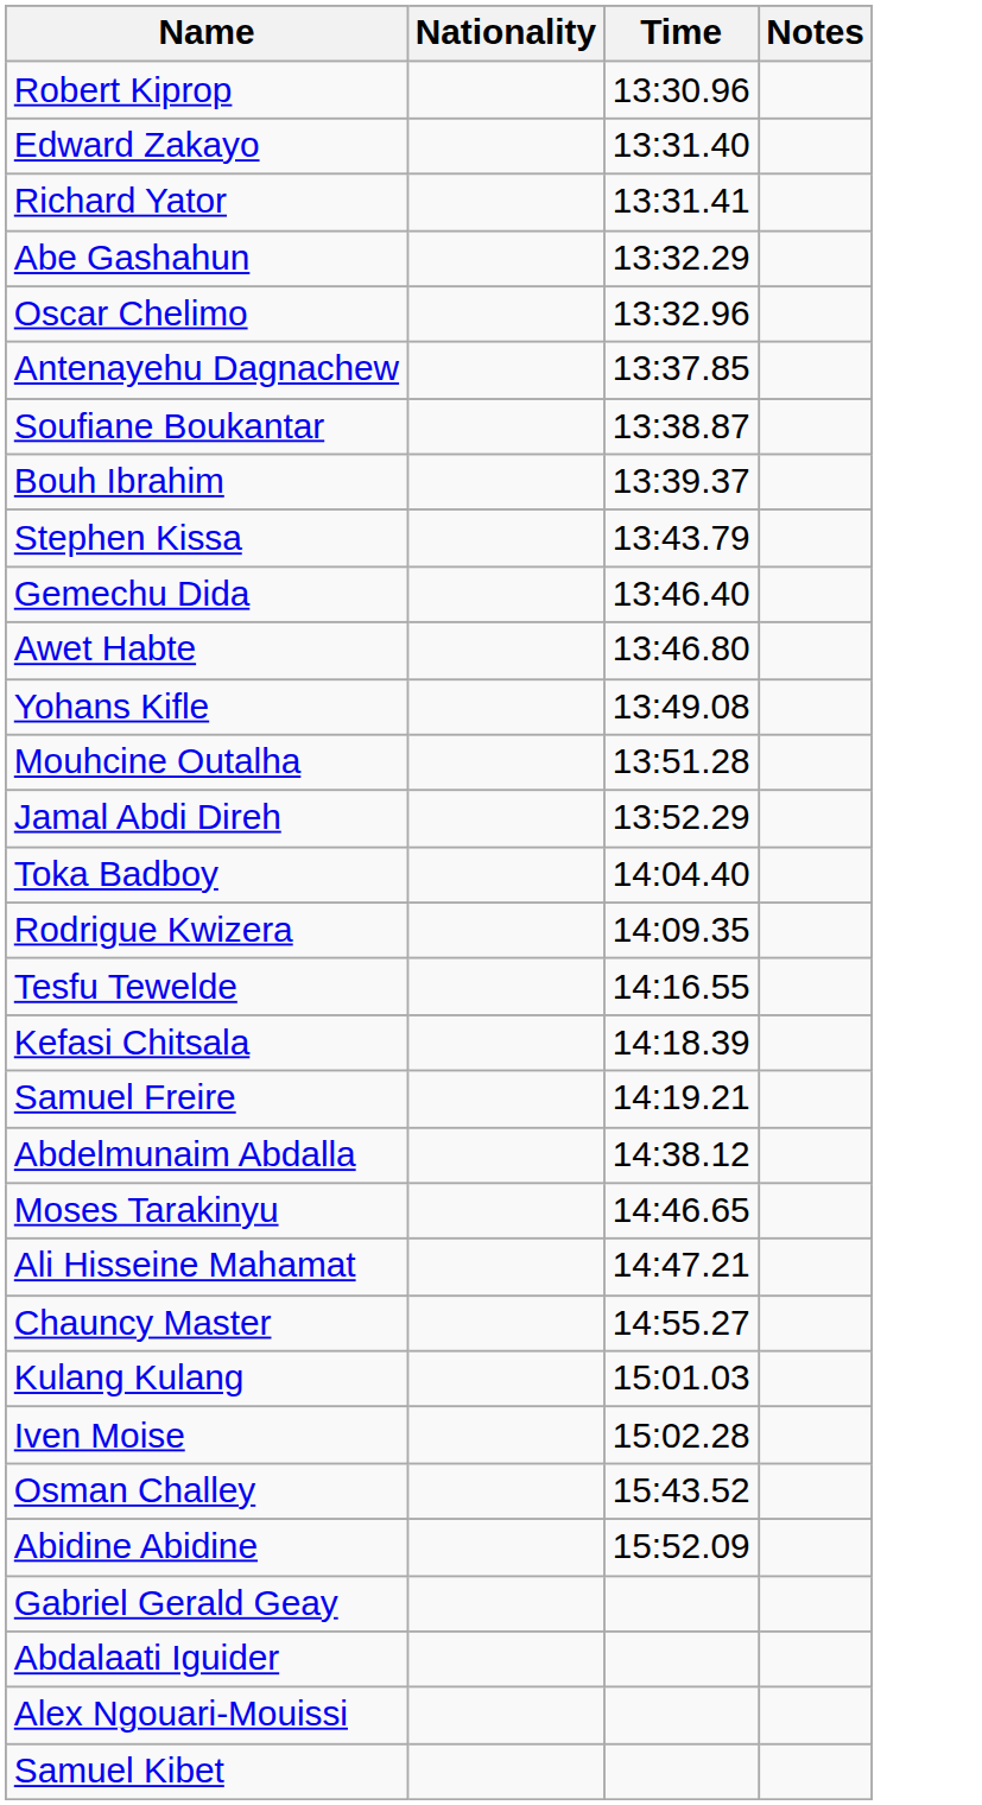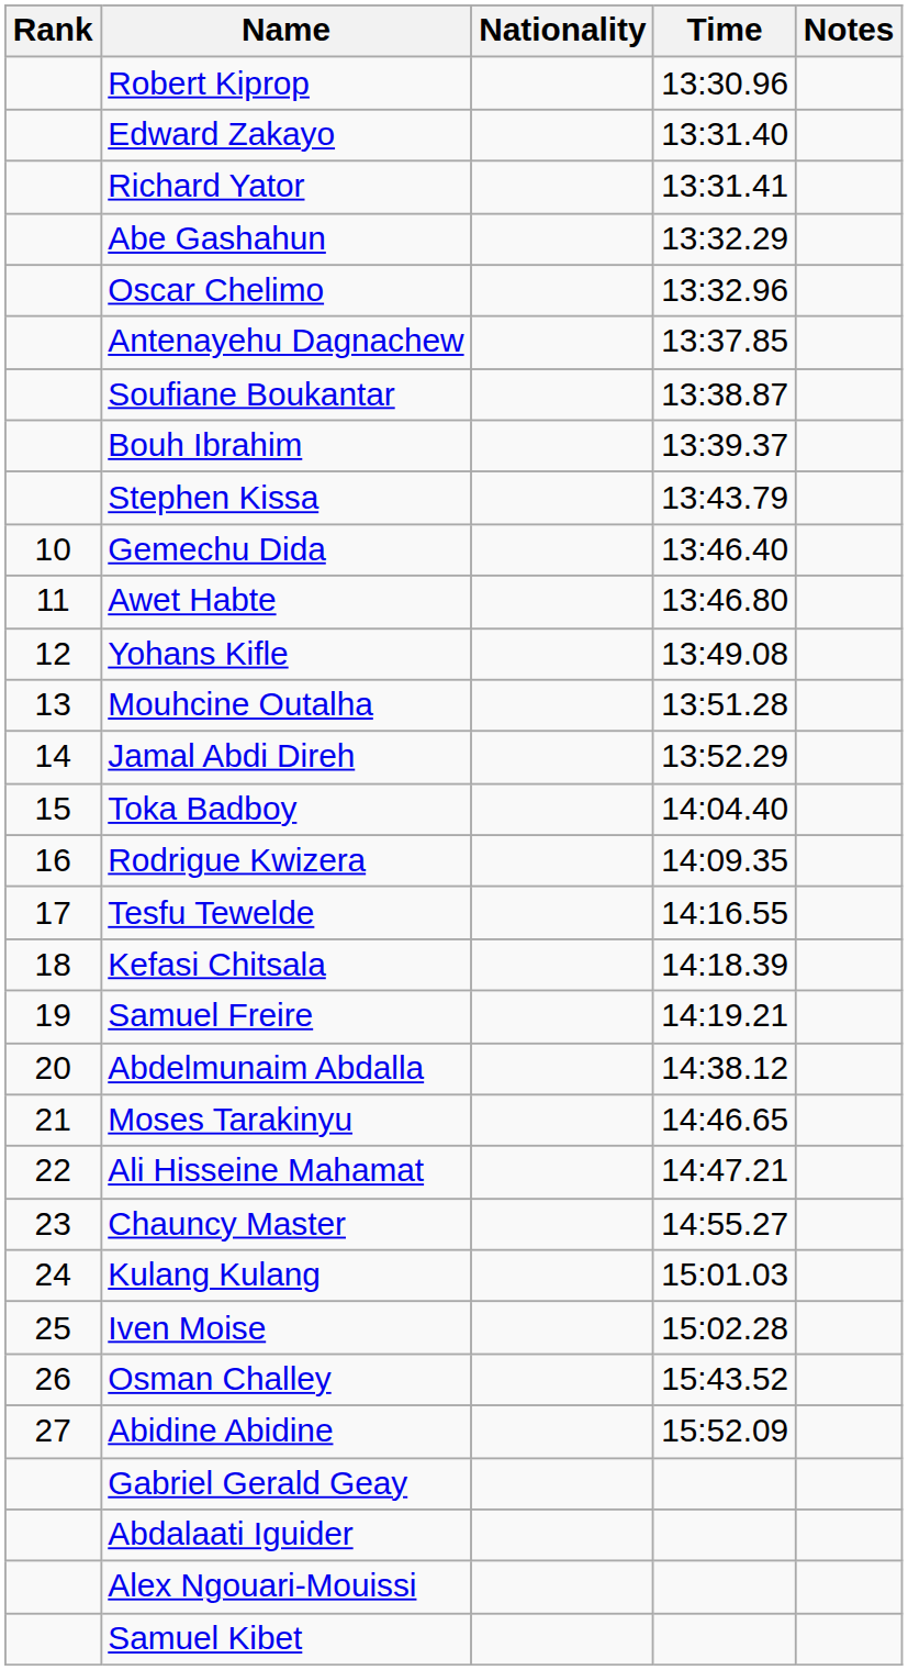+ column: Rank | 10 | 11 | 12 | 13 | 14 | 15 | 16 | 17 | 18 | 19 | 20 | 21 | 22 | 23 | 24 | 25 | 26 | 27
